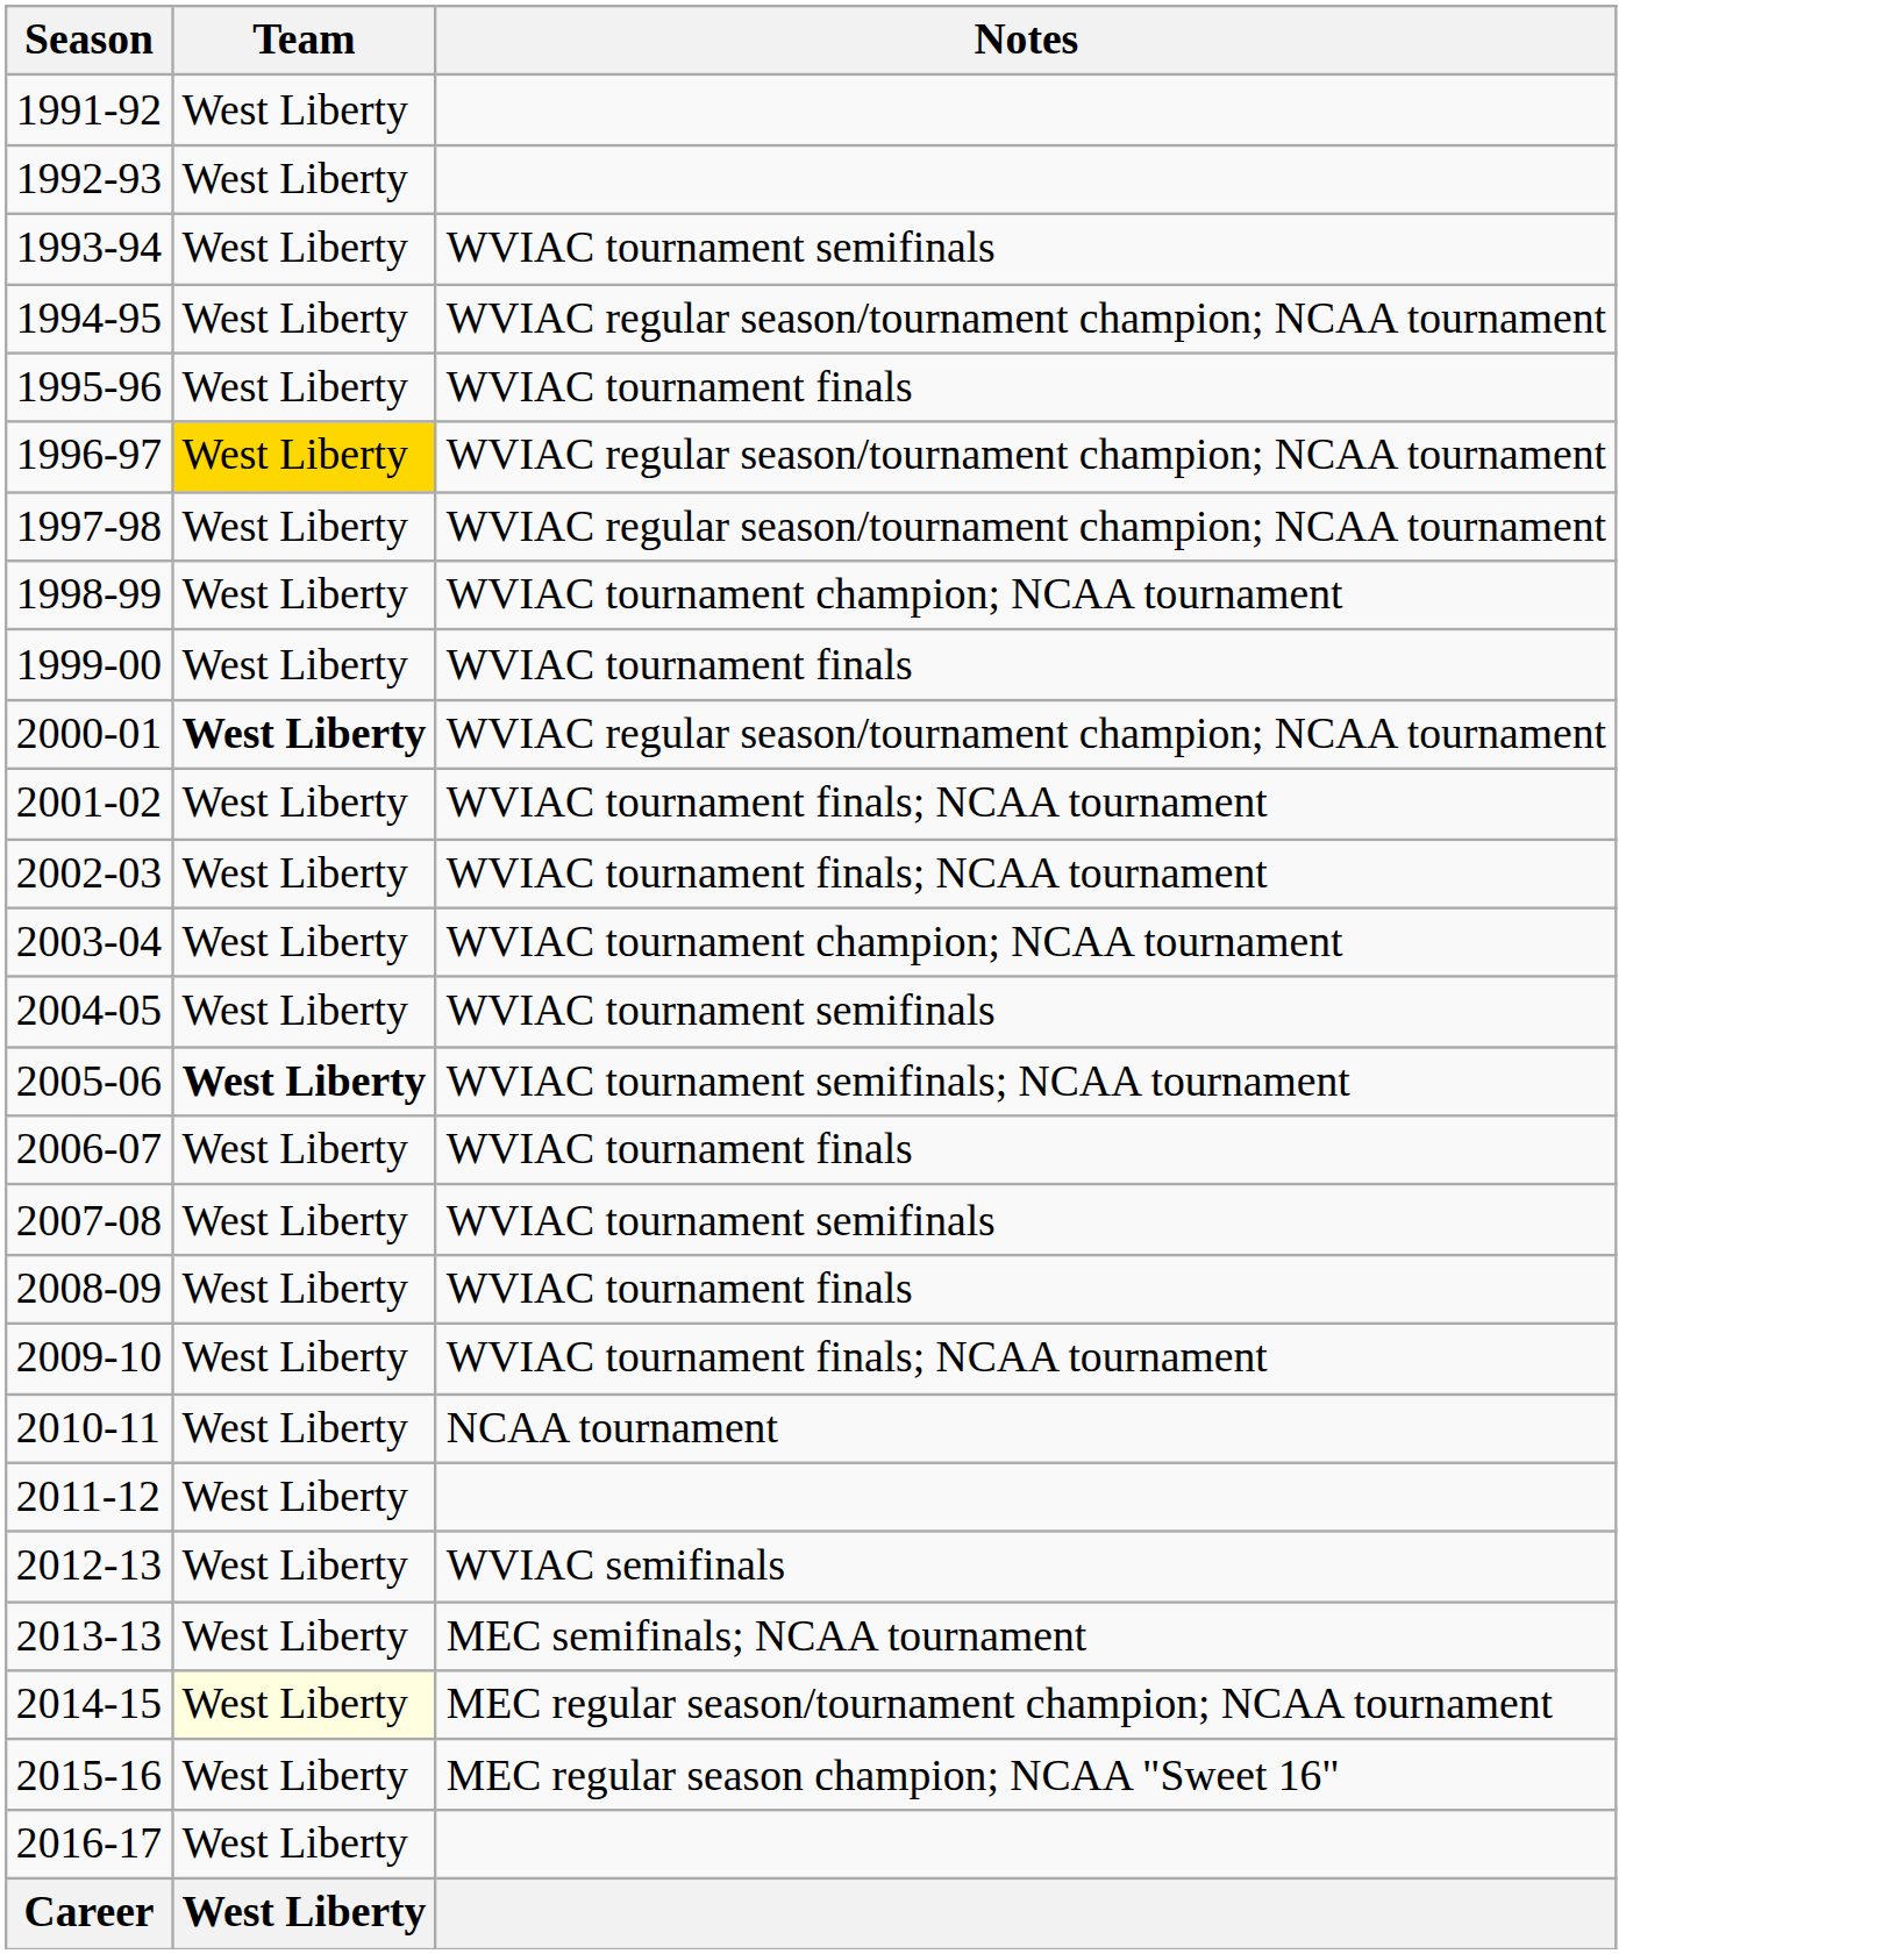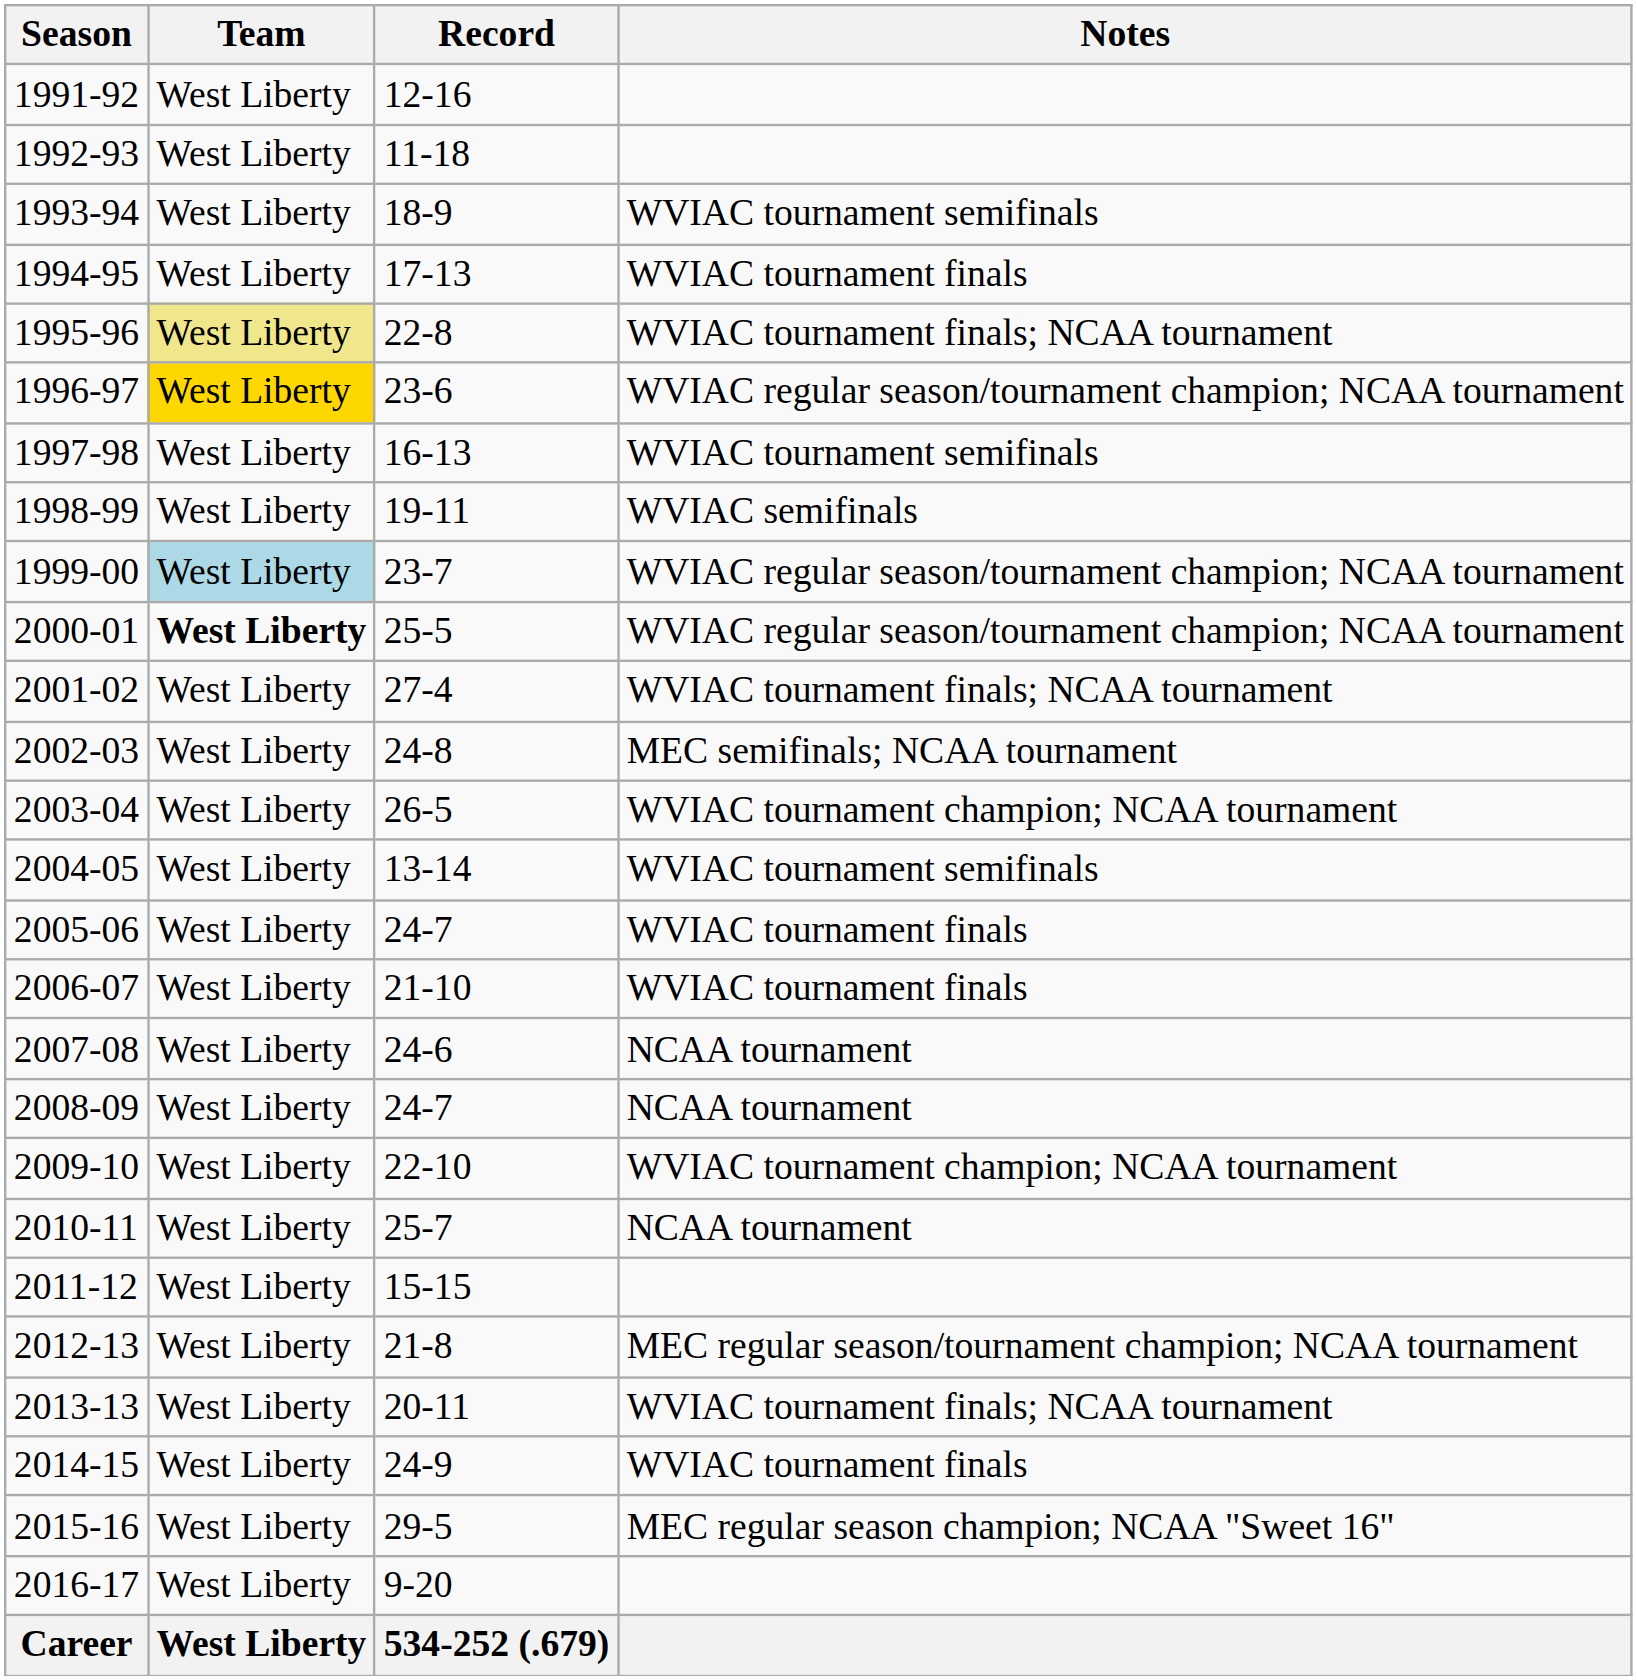+ column: Record | 12-16 | 11-18 | 18-9 | 17-13 | 22-8 | 23-6 | 16-13 | 19-11 | 23-7 | 25-5 | 27-4 | 24-8 | 26-5 | 13-14 | 24-7 | 21-10 | 24-6 | 24-7 | 22-10 | 25-7 | 15-15 | 21-8 | 20-11 | 24-9 | 29-5 | 9-20 | 534-252 (.679)
1994-95 | Notes: WVIAC regular season/tournament champion; NCAA tournament -> WVIAC tournament finals
1995-96 | Team: no background -> khaki background
1995-96 | Notes: WVIAC tournament finals -> WVIAC tournament finals; NCAA tournament
1997-98 | Notes: WVIAC regular season/tournament champion; NCAA tournament -> WVIAC tournament semifinals
1998-99 | Notes: WVIAC tournament champion; NCAA tournament -> WVIAC semifinals
1999-00 | Team: no background -> lightblue background
1999-00 | Notes: WVIAC tournament finals -> WVIAC regular season/tournament champion; NCAA tournament
2002-03 | Notes: WVIAC tournament finals; NCAA tournament -> MEC semifinals; NCAA tournament
2005-06 | Team: bold -> normal
2005-06 | Notes: WVIAC tournament semifinals; NCAA tournament -> WVIAC tournament finals
2007-08 | Notes: WVIAC tournament semifinals -> NCAA tournament
2008-09 | Notes: WVIAC tournament finals -> NCAA tournament
2009-10 | Notes: WVIAC tournament finals; NCAA tournament -> WVIAC tournament champion; NCAA tournament
2012-13 | Notes: WVIAC semifinals -> MEC regular season/tournament champion; NCAA tournament
2013-13 | Notes: MEC semifinals; NCAA tournament -> WVIAC tournament finals; NCAA tournament
2014-15 | Team: lightyellow background -> no background
2014-15 | Notes: MEC regular season/tournament champion; NCAA tournament -> WVIAC tournament finals
